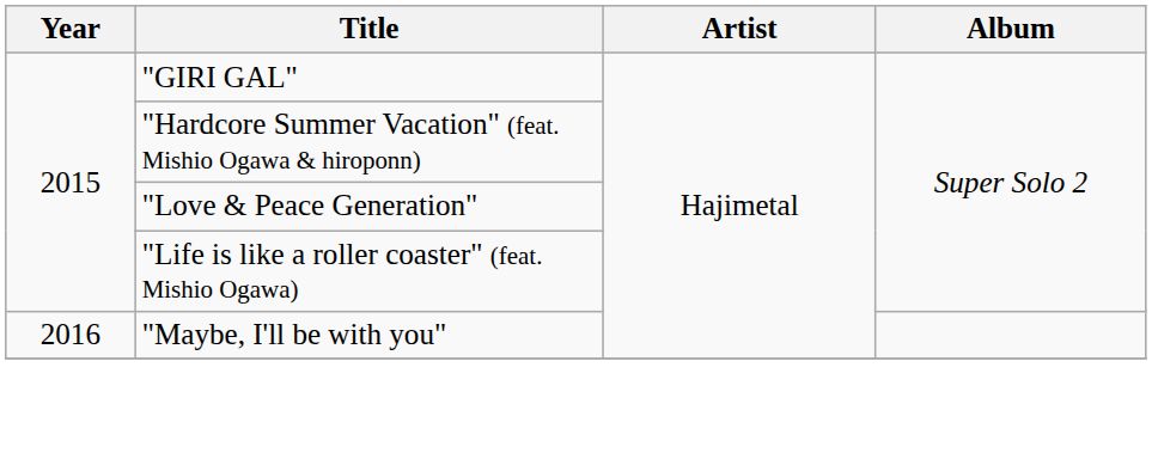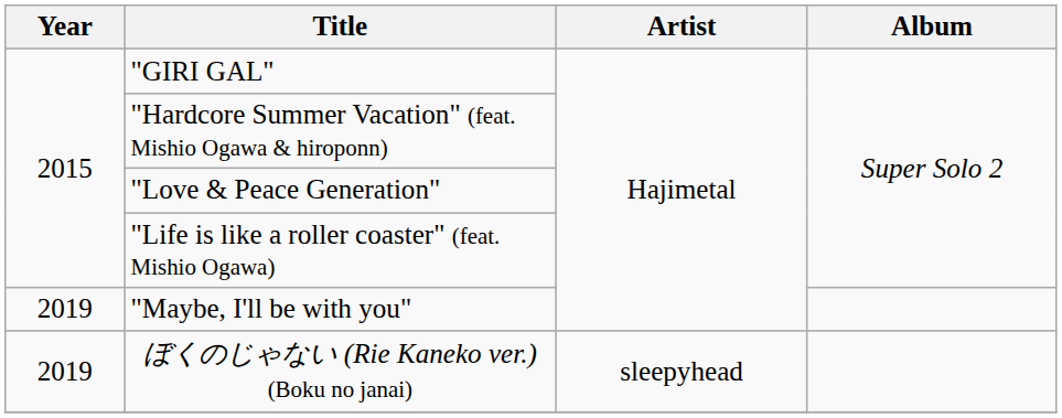"Maybe, I'll be with you" | Year: 2016 -> 2019
+ row: 2019 | ぼくのじゃない (Rie Kaneko ver.) (Boku no janai) | sleepyhead
